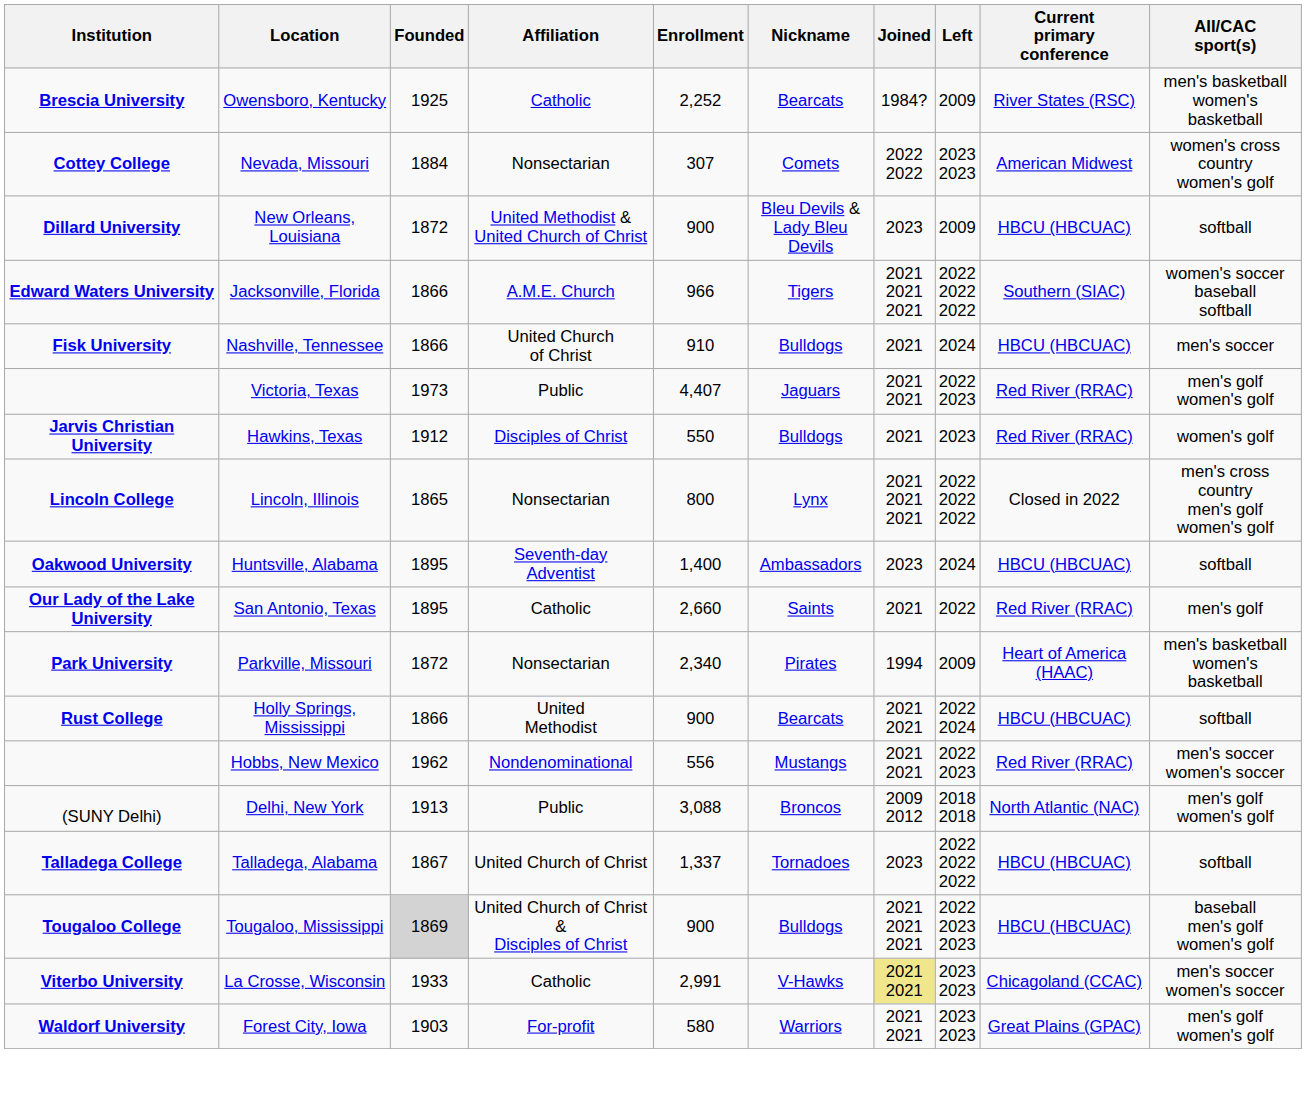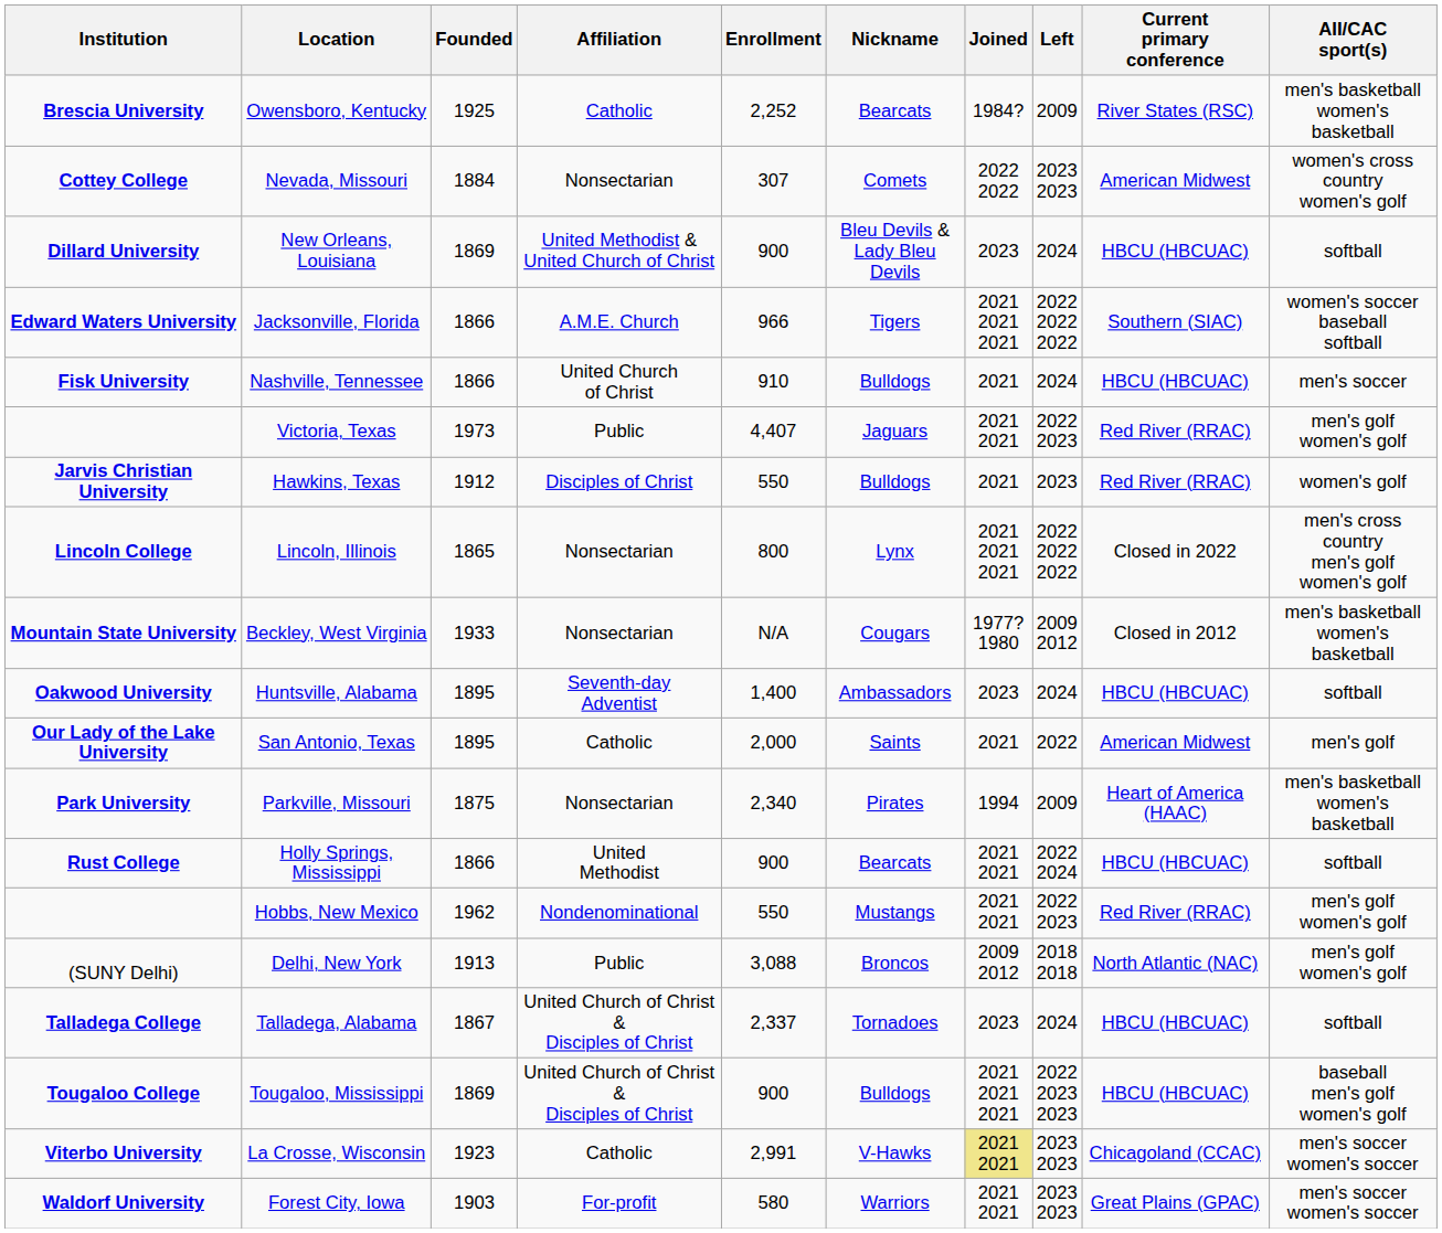New Orleans, Louisiana | Founded: 1872 -> 1869
New Orleans, Louisiana | Left: 2009 -> 2024
+ row: Mountain State University | Beckley, West Virginia | 1933 | Nonsectarian | N/A | Cougars | 1977? 1980 | 2009 2012 | Closed in 2012 | men's basketball women's basketball
San Antonio, Texas | Enrollment: 2,660 -> 2,000
San Antonio, Texas | Current primary conference: Red River (RRAC) -> American Midwest
Parkville, Missouri | Founded: 1872 -> 1875
Hobbs, New Mexico | Enrollment: 556 -> 550
Hobbs, New Mexico | AII/CAC sport(s): men's soccer women's soccer -> men's golf women's golf
Talladega, Alabama | Affiliation: United Church of Christ -> United Church of Christ & Disciples of Christ
Talladega, Alabama | Enrollment: 1,337 -> 2,337
Talladega, Alabama | Left: 2022 2022 2022 -> 2024
Tougaloo, Mississippi | Founded: lightgrey background -> no background
La Crosse, Wisconsin | Founded: 1933 -> 1923
Forest City, Iowa | AII/CAC sport(s): men's golf women's golf -> men's soccer women's soccer
